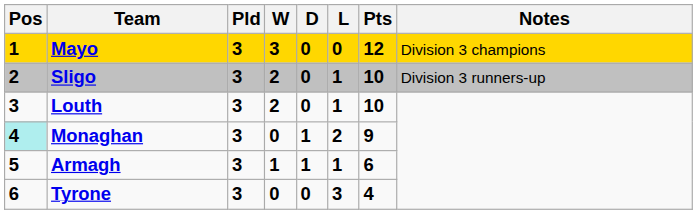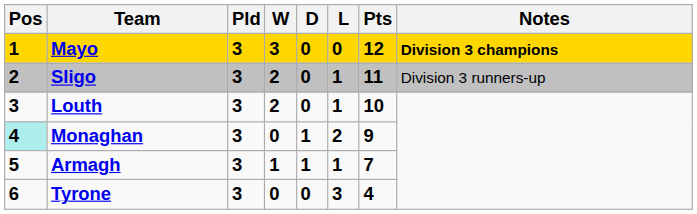Mayo | Notes: normal -> bold
Sligo | Pts: 10 -> 11
Armagh | Pts: 6 -> 7
